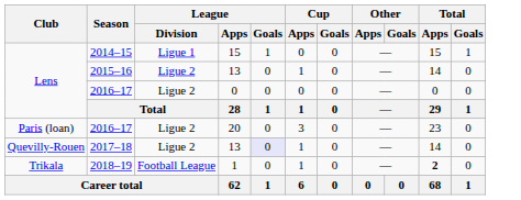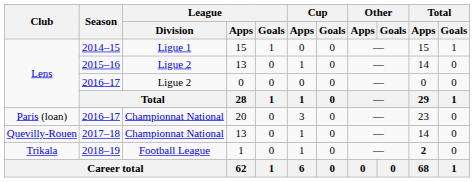2016–17 / 20 | League / Division: Ligue 2 -> Championnat National
2017–18 | League / Division: Ligue 2 -> Championnat National
2017–18 | League / Goals: lavender background -> no background
